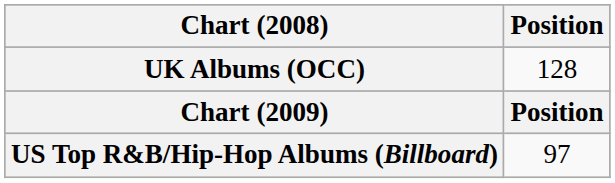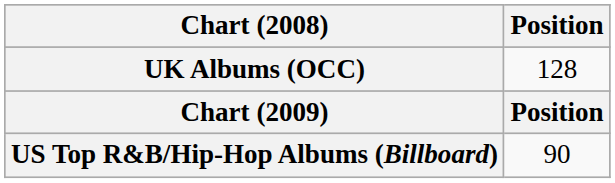US Top R&B/Hip-Hop Albums (Billboard) | Position: 97 -> 90
